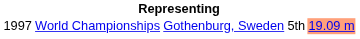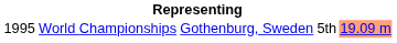World Championships | column 1: 1997 -> 1995
